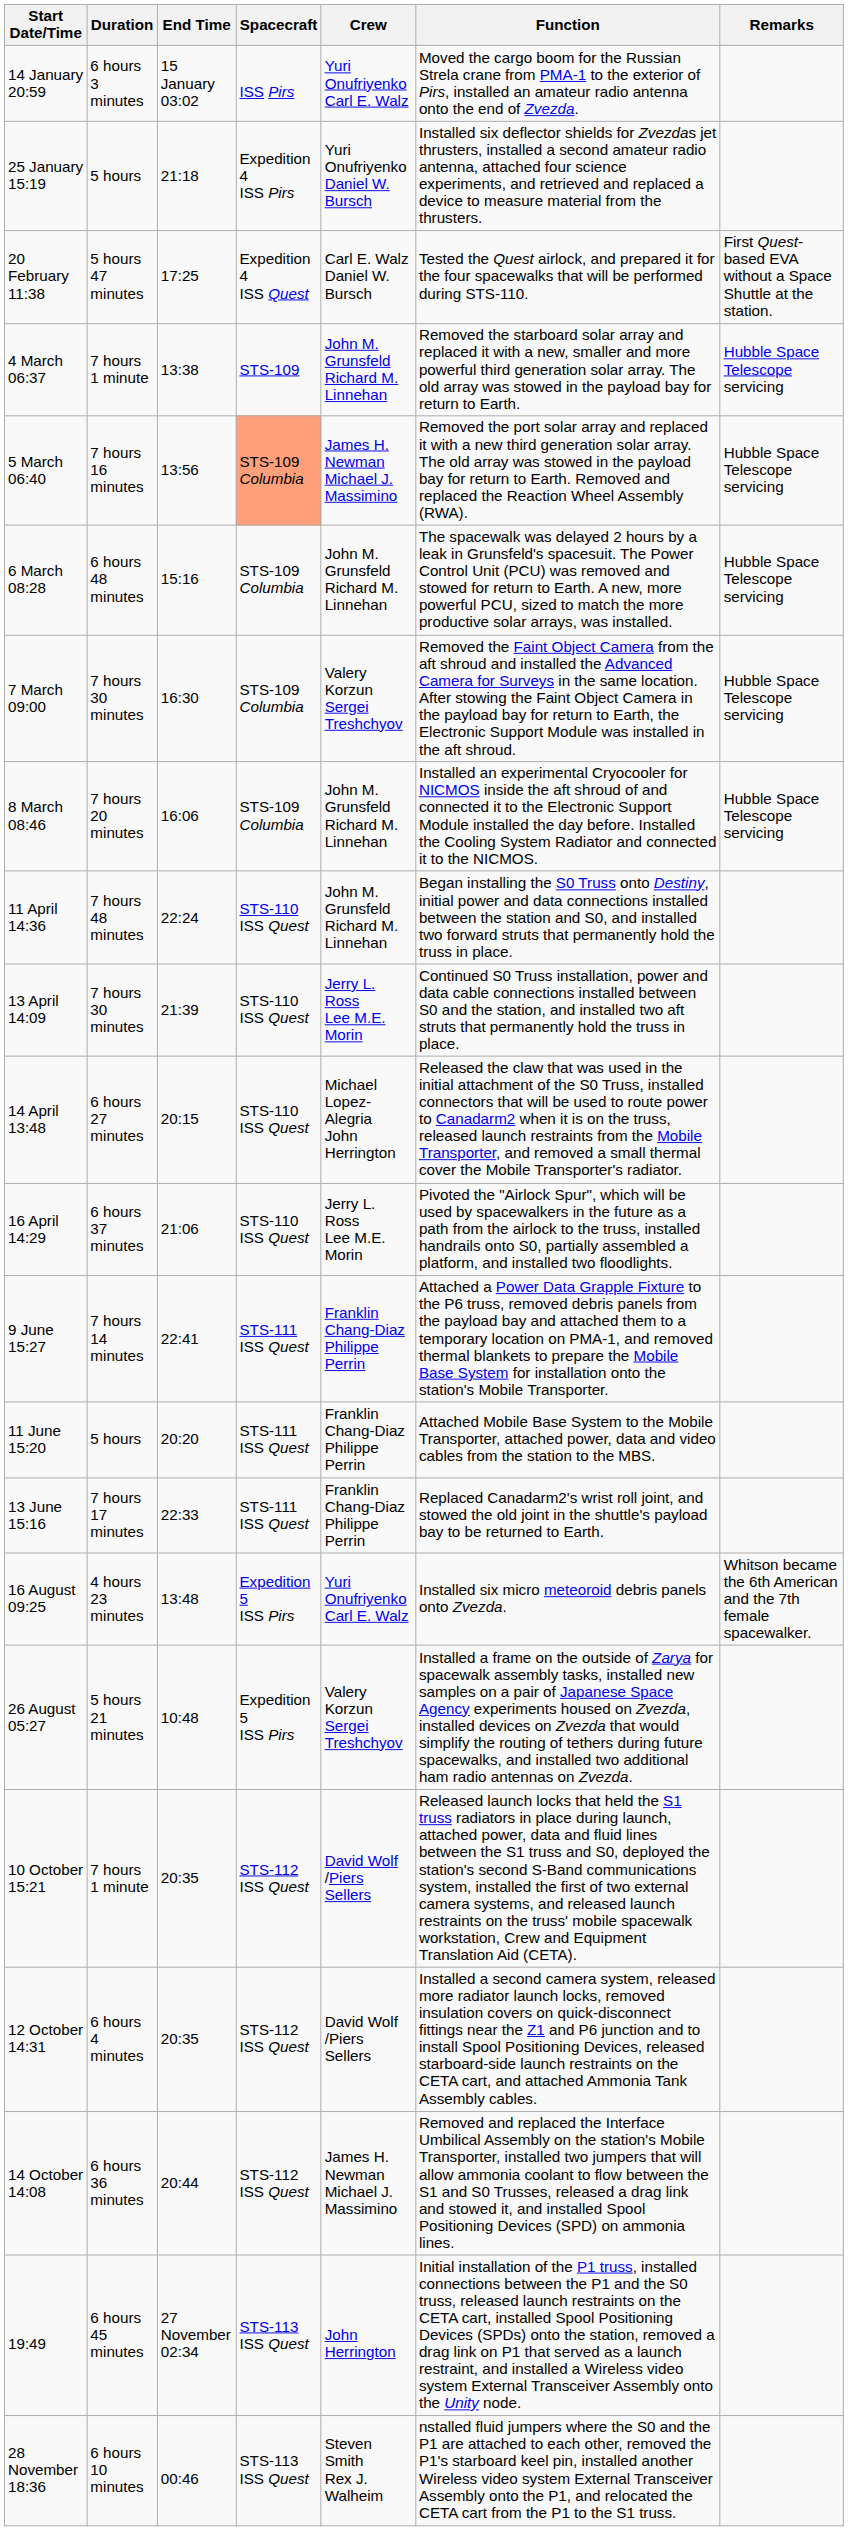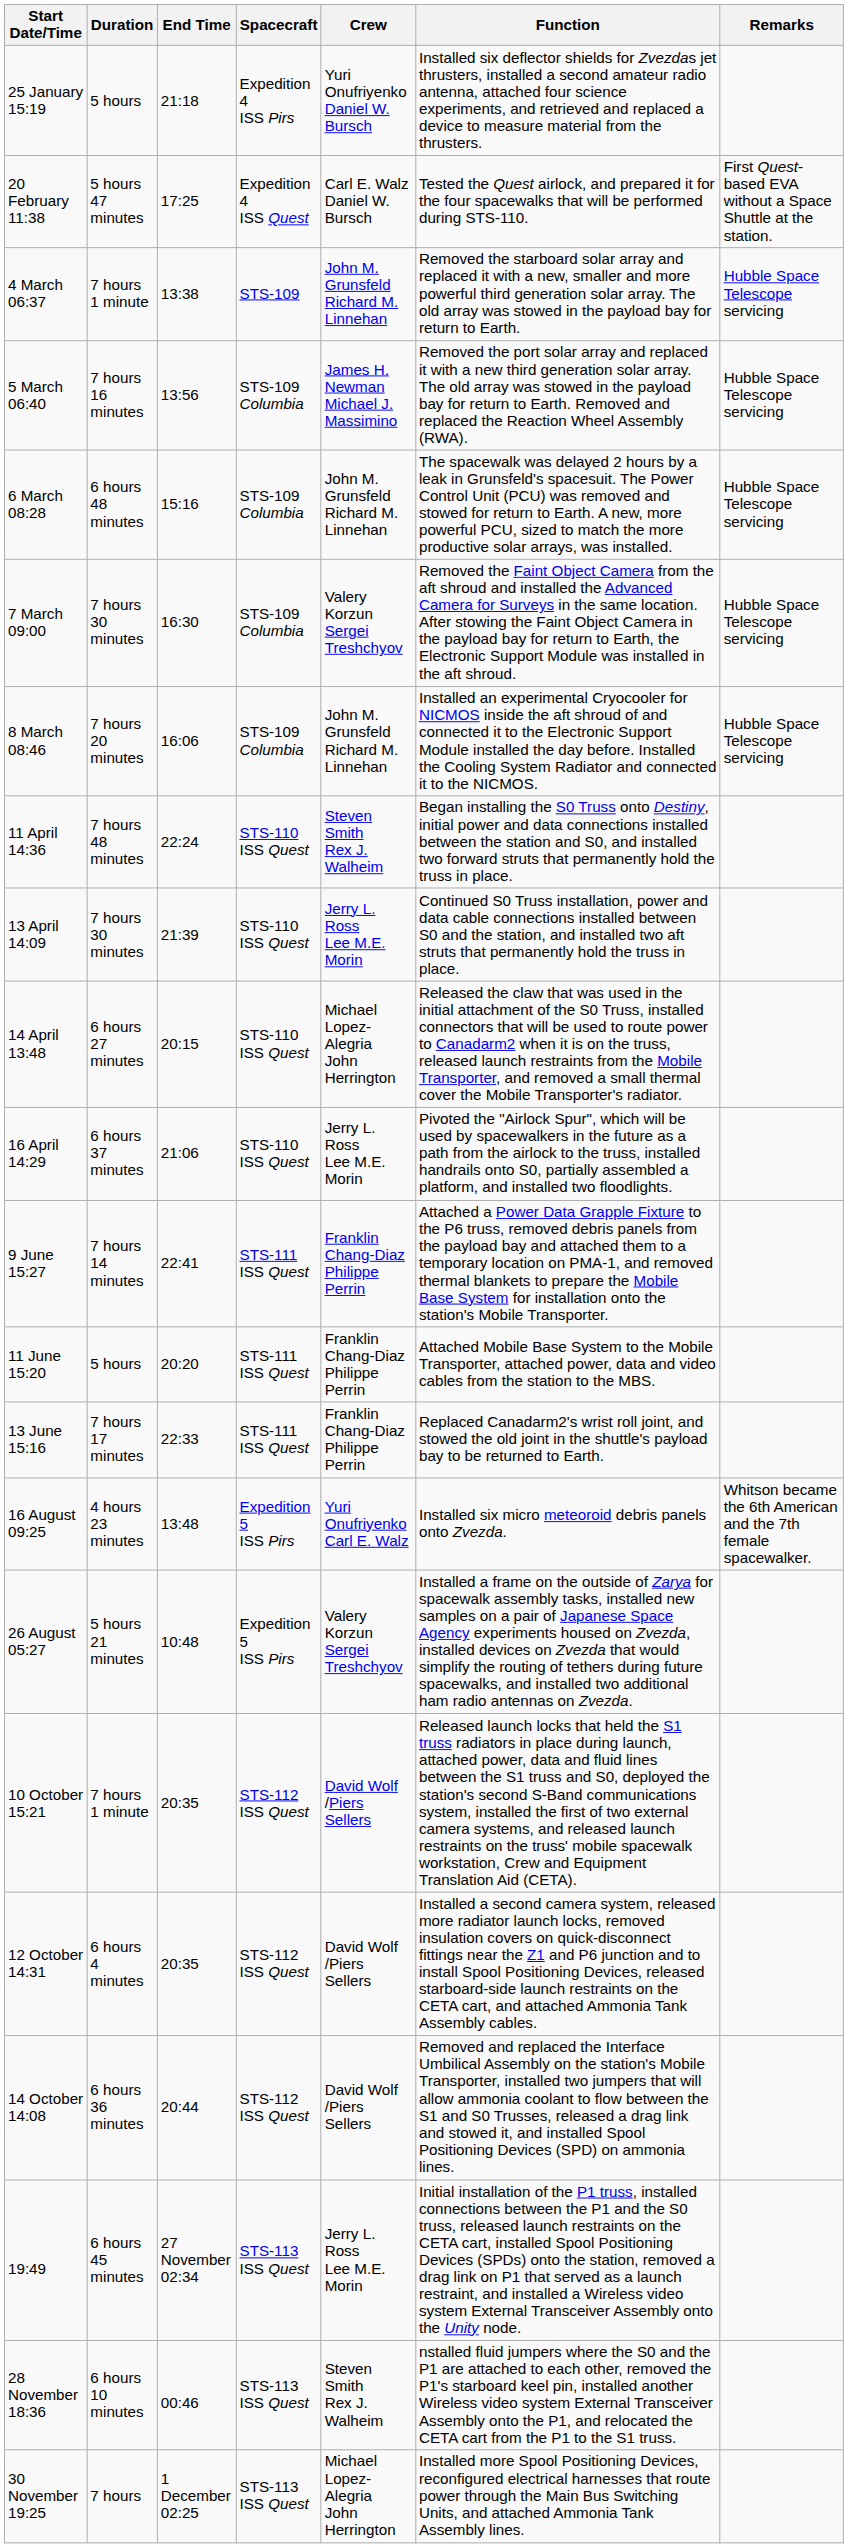- row: 14 January 20:59 | 6 hours 3 minutes | 15 January 03:02 | ISS Pirs | Yuri Onufriyenko Carl E. Walz | Moved the cargo boom for the Russian Strela crane from PMA-1 to the exterior of Pirs, installed an amateur radio antenna onto the end of Zvezda.
5 March 06:40 | Spacecraft: lightsalmon background -> no background
11 April 14:36 | Crew: John M. Grunsfeld Richard M. Linnehan -> Steven Smith Rex J. Walheim
14 October 14:08 | Crew: James H. Newman Michael J. Massimino -> David Wolf /Piers Sellers
19:49 | Crew: John Herrington -> Jerry L. Ross Lee M.E. Morin
+ row: 30 November 19:25 | 7 hours | 1 December 02:25 | STS-113 ISS Quest | Michael Lopez-Alegria John Herrington | Installed more Spool Positioning Devices, reconfigured electrical harnesses that route power through the Main Bus Switching Units, and attached Ammonia Tank Assembly lines.
